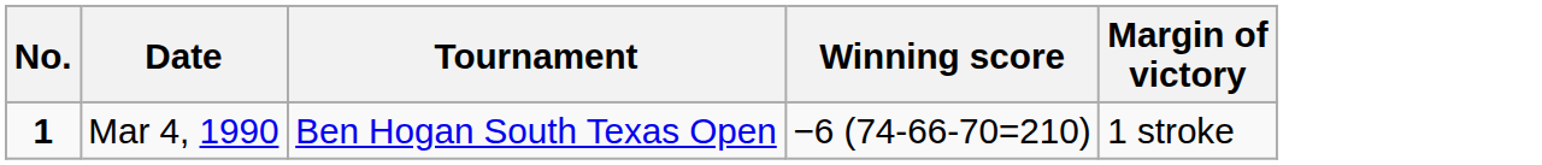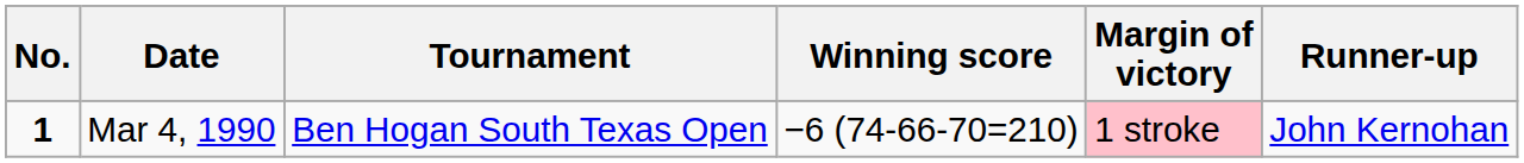+ column: Runner-up | John Kernohan
Mar 4, 1990 | Margin of victory: no background -> pink background
